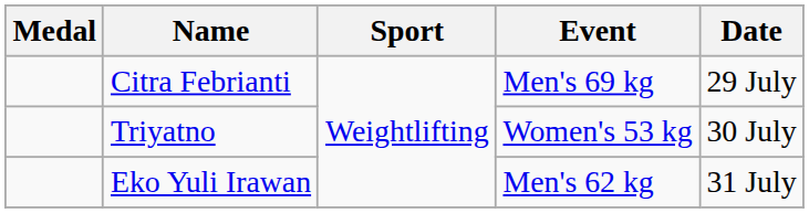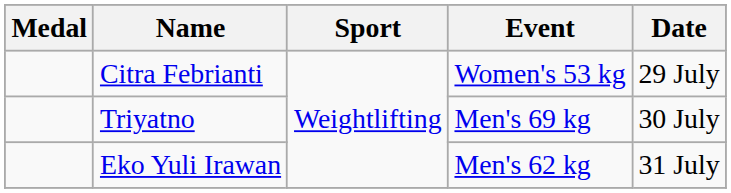Citra Febrianti | Event: Men's 69 kg -> Women's 53 kg
Triyatno | Event: Women's 53 kg -> Men's 69 kg
